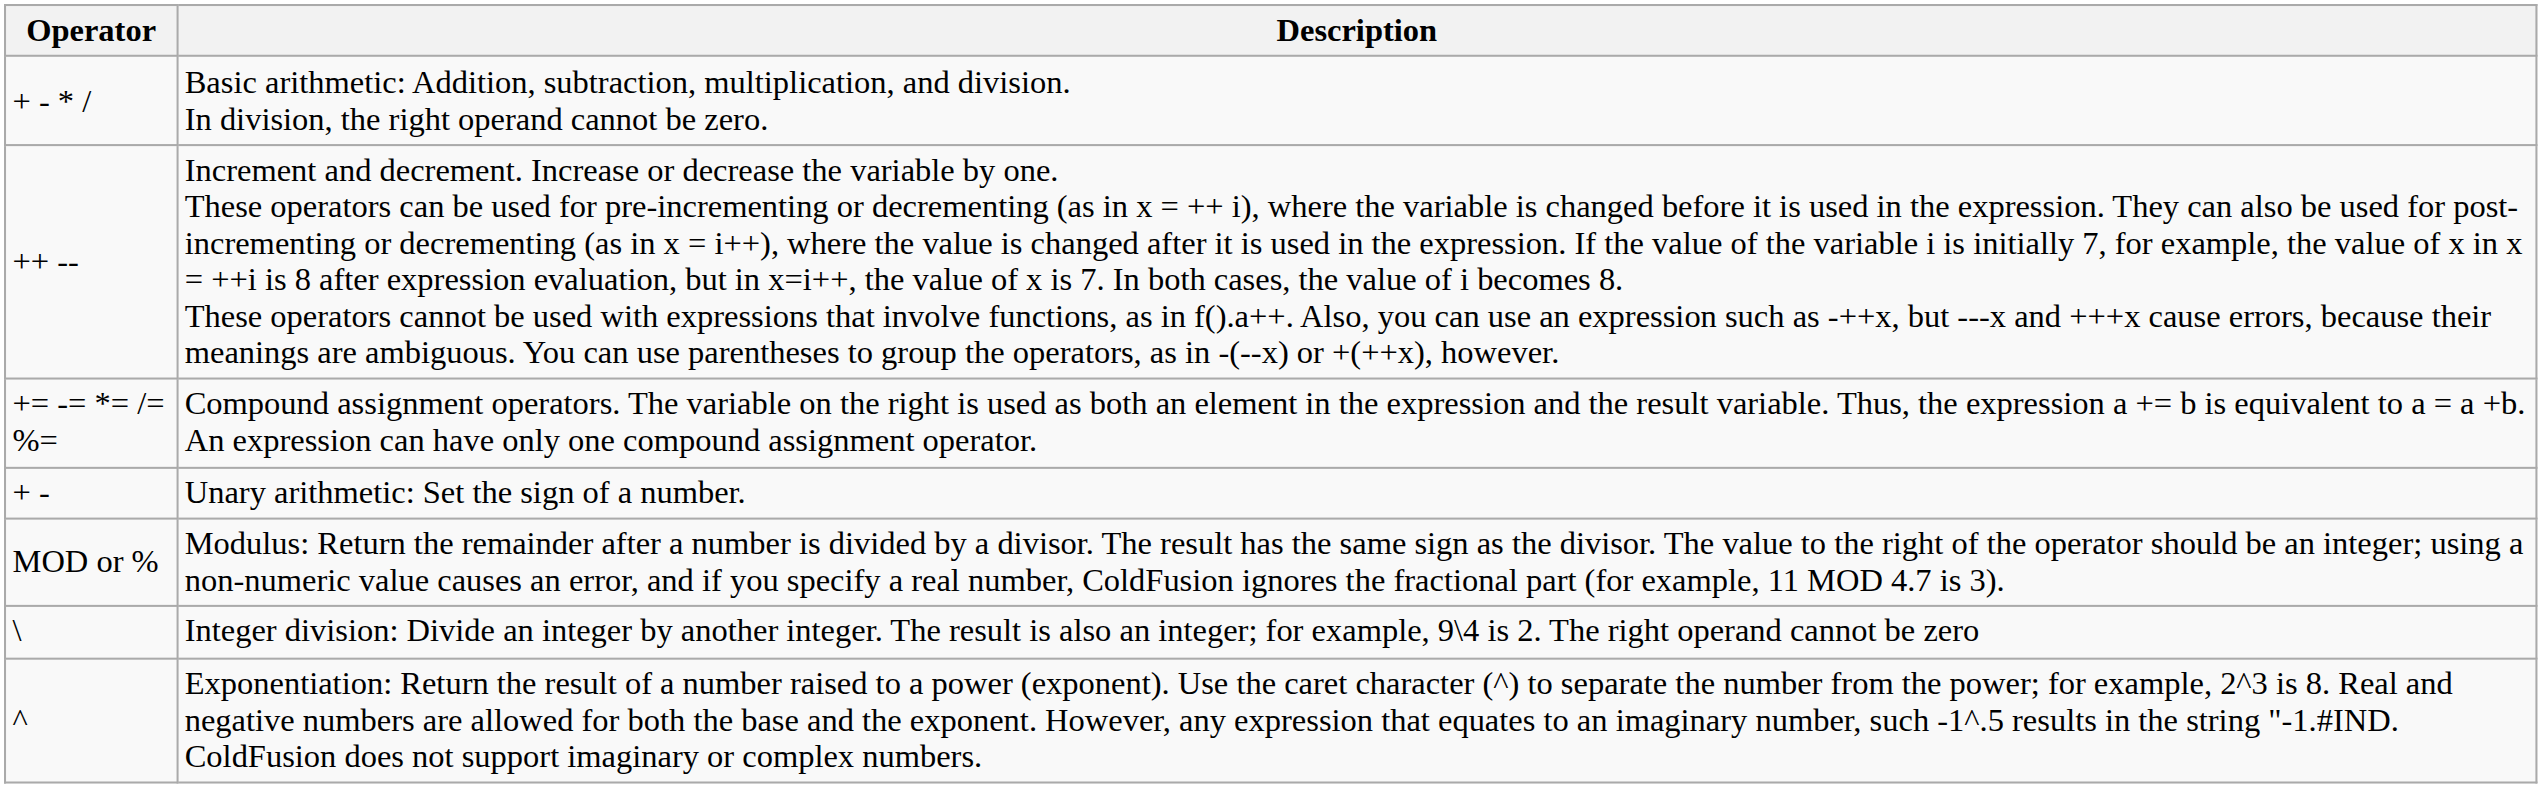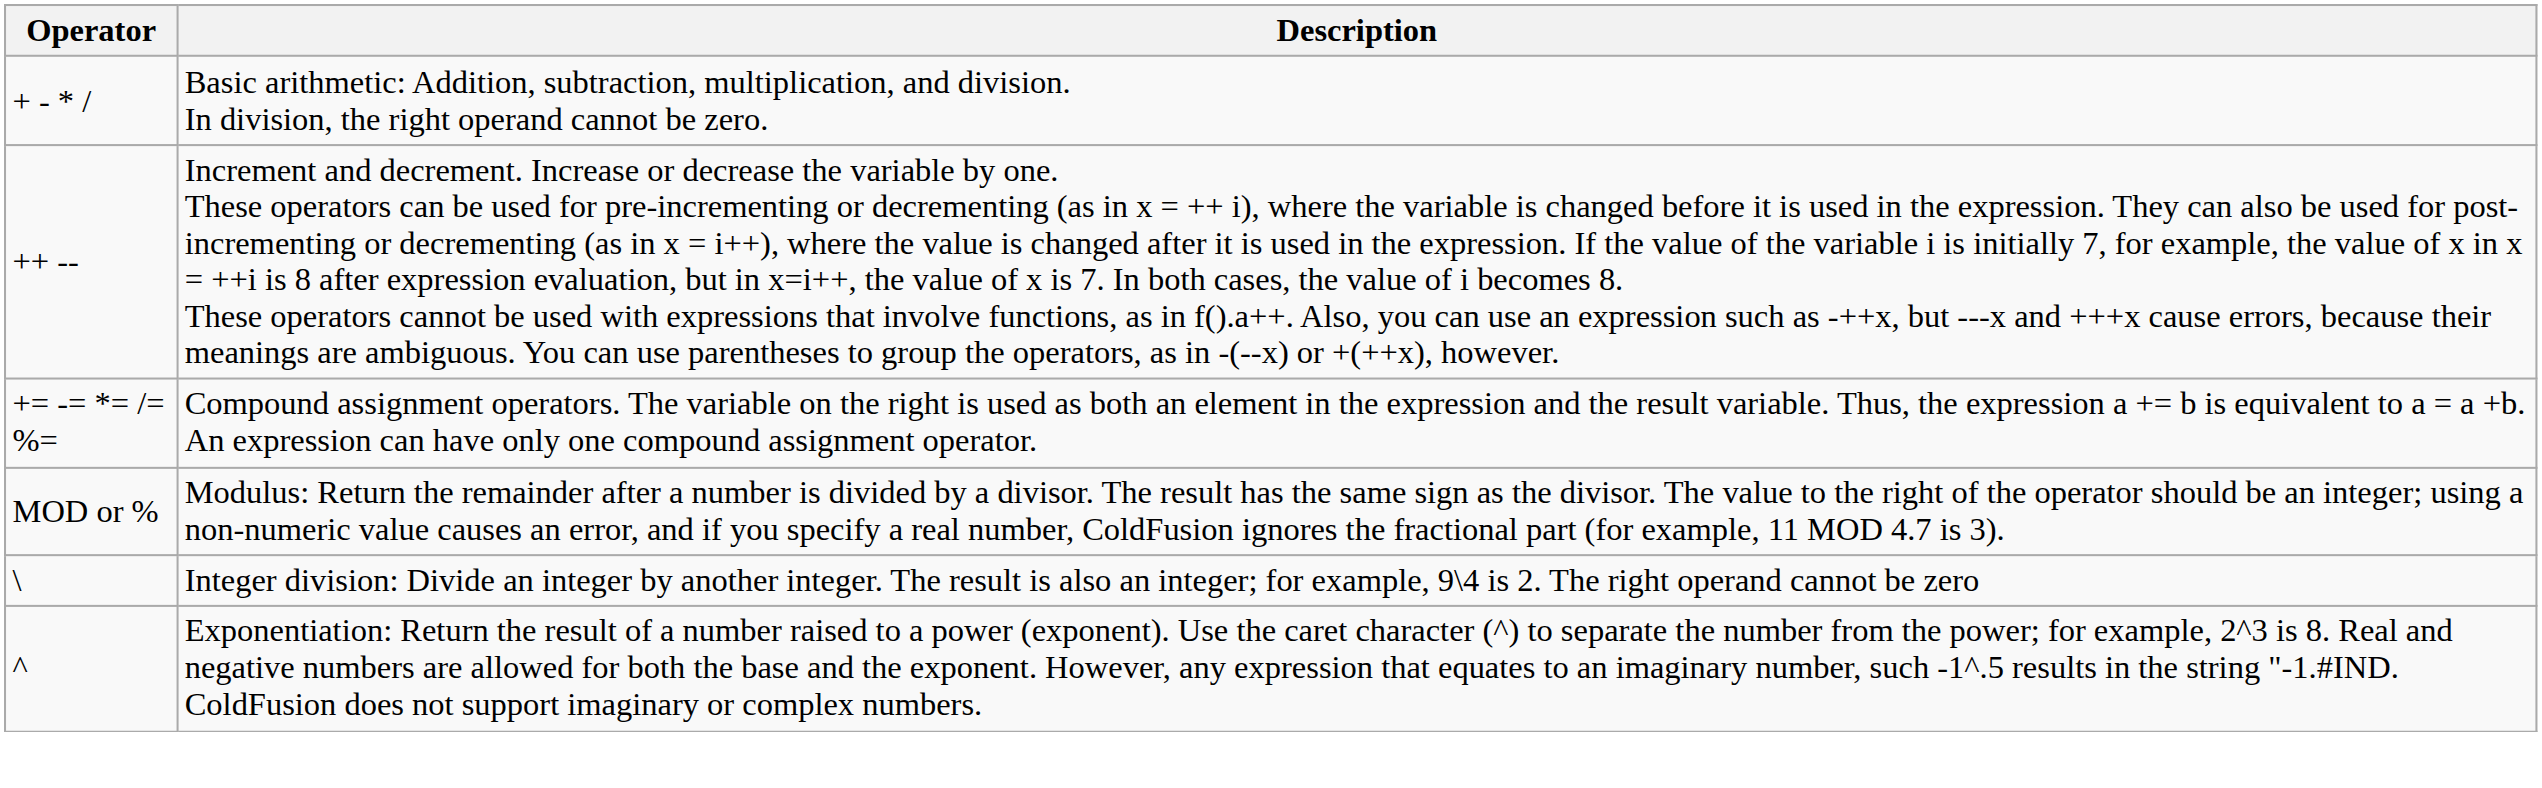- row: + - | Unary arithmetic: Set the sign of a number.
